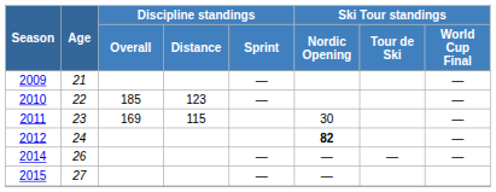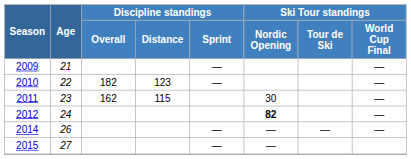2010 | Discipline standings / Overall: 185 -> 182
2011 | Discipline standings / Overall: 169 -> 162
